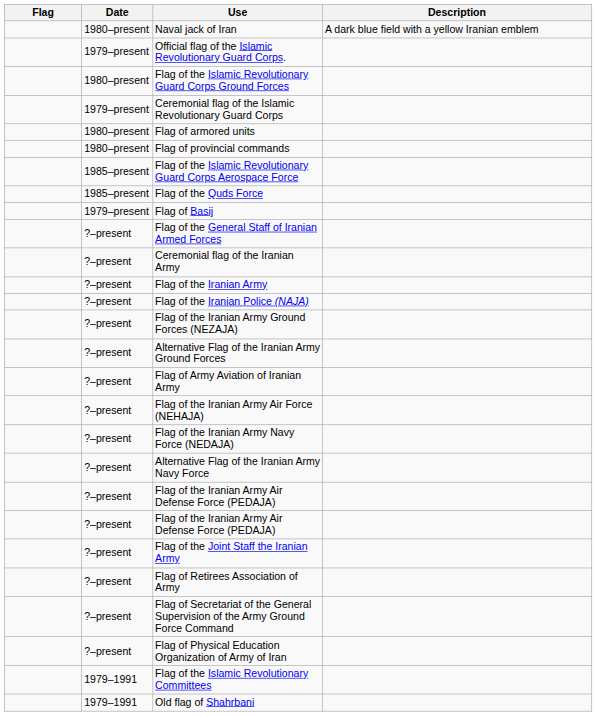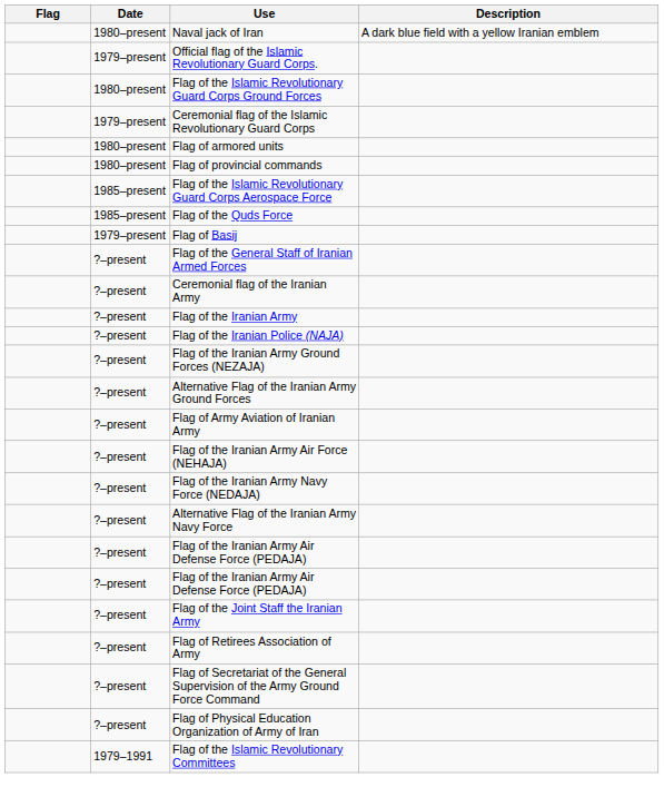- row: 1979–1991 | Old flag of Shahrbani
